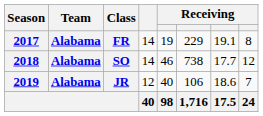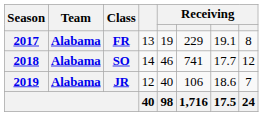FR | column 4: 14 -> 13
SO | column 6: 738 -> 741
